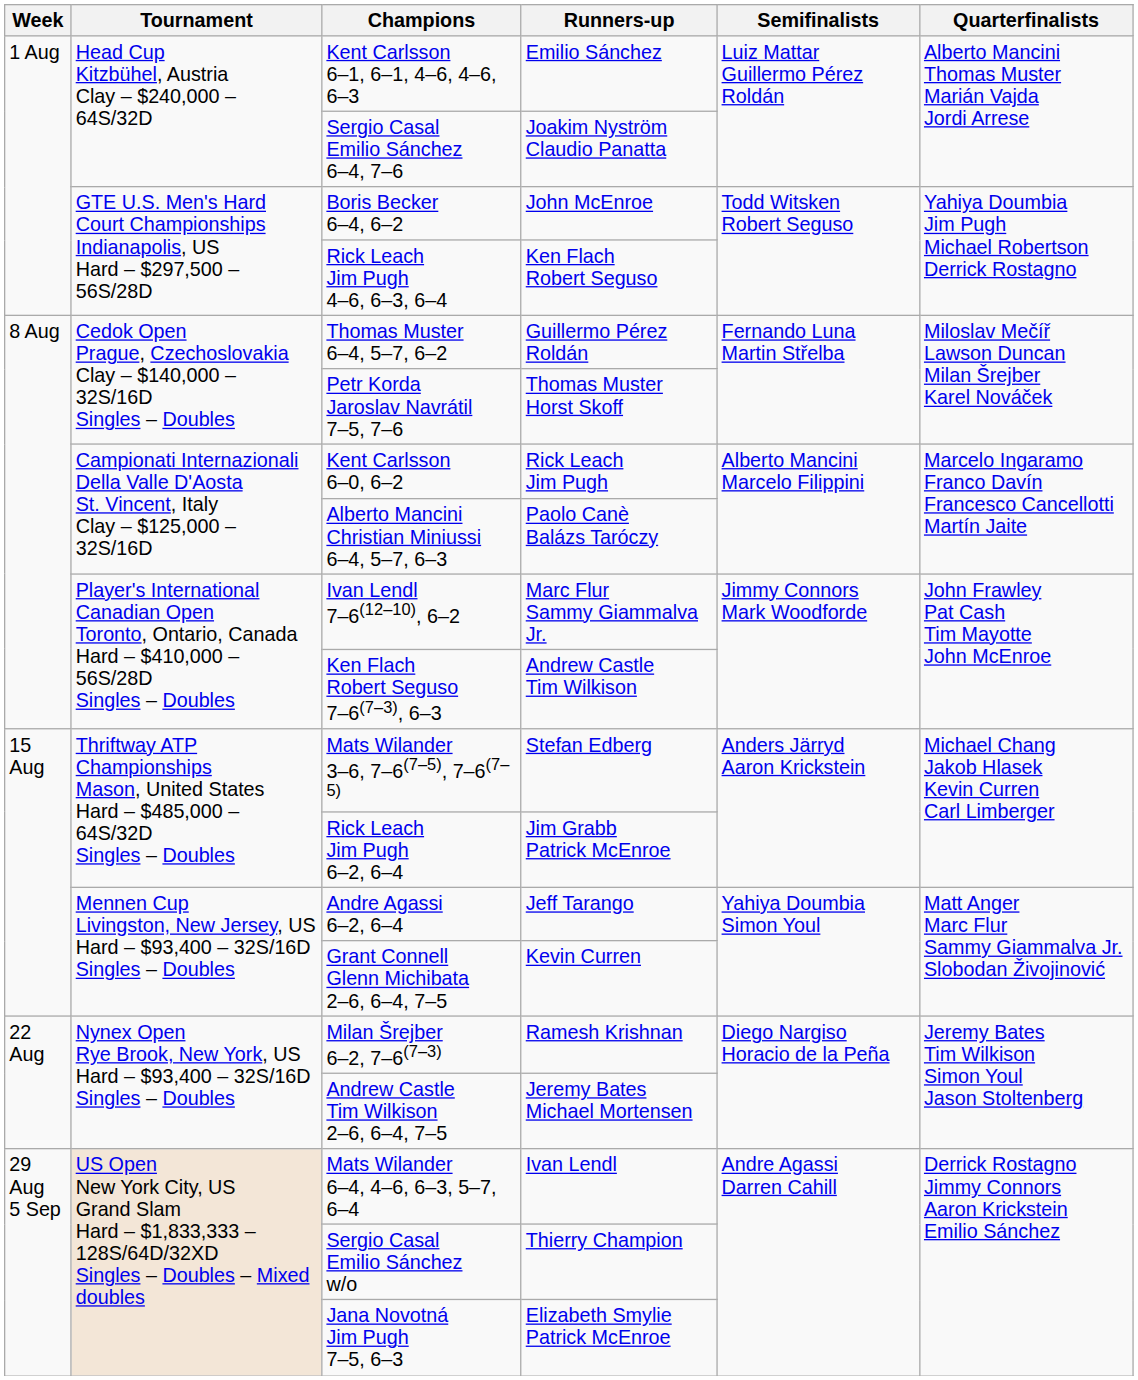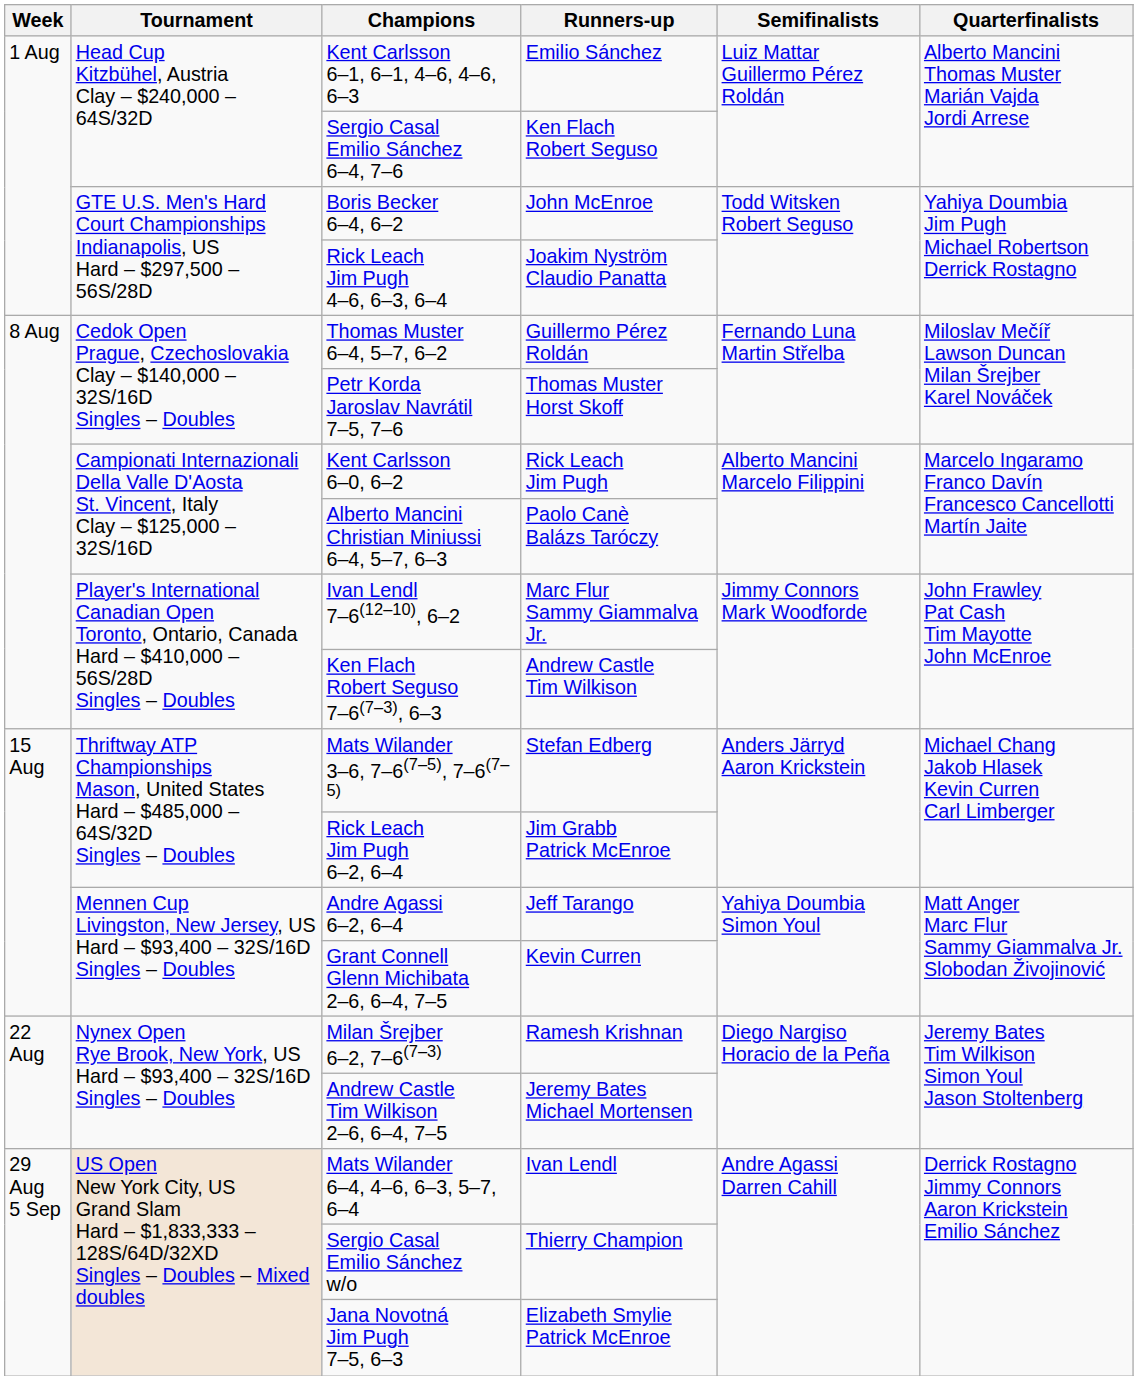Sergio Casal Emilio Sánchez 6–4, 7–6 | Runners-up: Joakim Nyström Claudio Panatta -> Ken Flach Robert Seguso
Rick Leach Jim Pugh 4–6, 6–3, 6–4 | Runners-up: Ken Flach Robert Seguso -> Joakim Nyström Claudio Panatta
